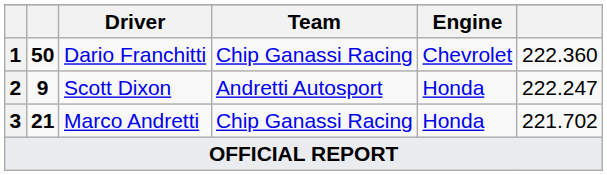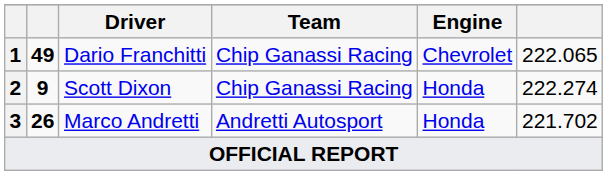Dario Franchitti | column 2: 50 -> 49
Dario Franchitti | column 6: 222.360 -> 222.065
Scott Dixon | Team: Andretti Autosport -> Chip Ganassi Racing
Scott Dixon | column 6: 222.247 -> 222.274
Marco Andretti | column 2: 21 -> 26
Marco Andretti | Team: Chip Ganassi Racing -> Andretti Autosport
